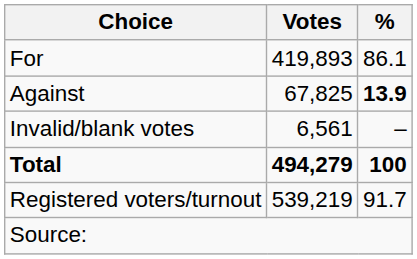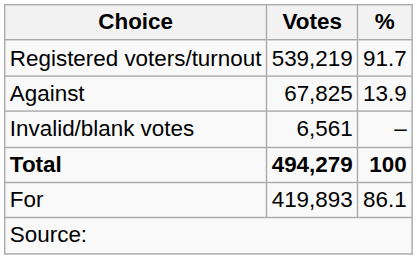rows swapped: For <-> Registered voters/turnout
Against | %: bold -> normal
